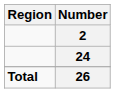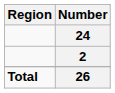rows swapped: 2 <-> 24
